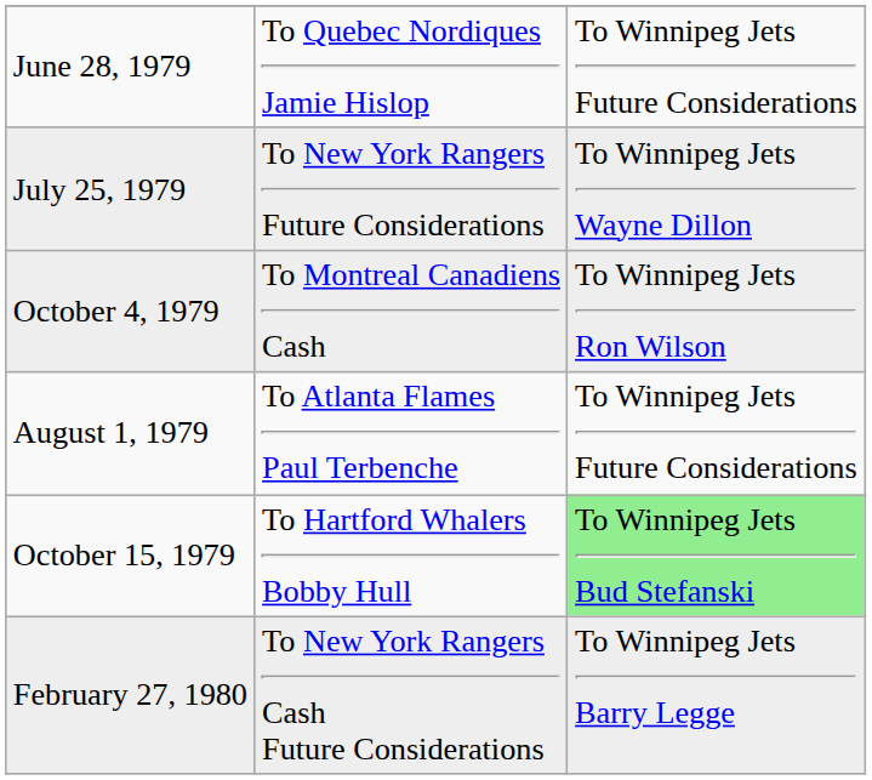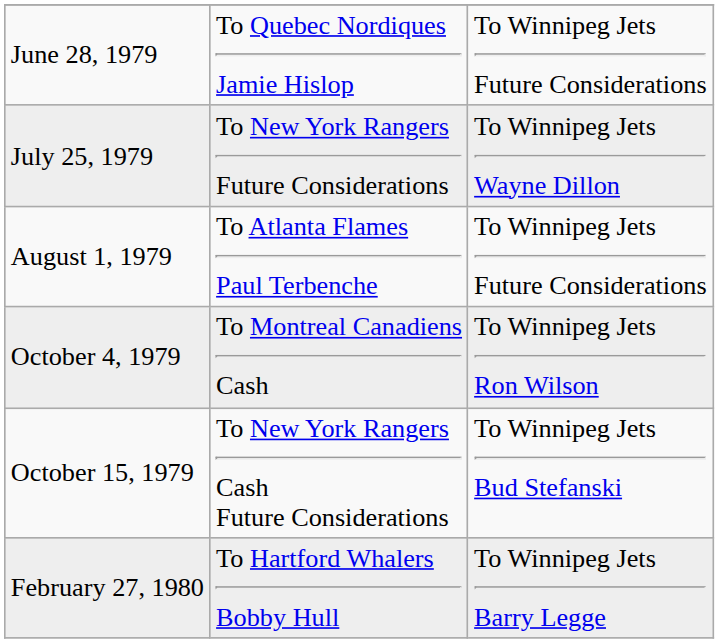rows swapped: August 1, 1979 <-> October 4, 1979
October 15, 1979 | column 2: To Hartford Whalers Bobby Hull -> To New York Rangers Cash Future Considerations
October 15, 1979 | column 3: lightgreen background -> no background
February 27, 1980 | column 2: To New York Rangers Cash Future Considerations -> To Hartford Whalers Bobby Hull
